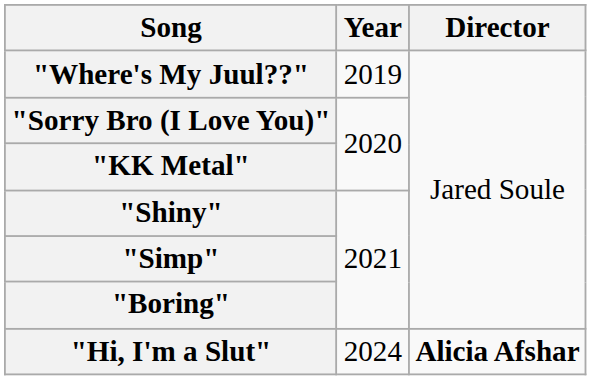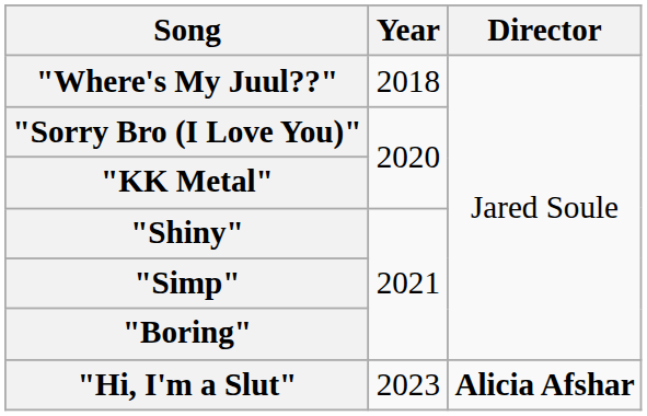"Where's My Juul??" | Year: 2019 -> 2018
"Hi, I'm a Slut" | Year: 2024 -> 2023
